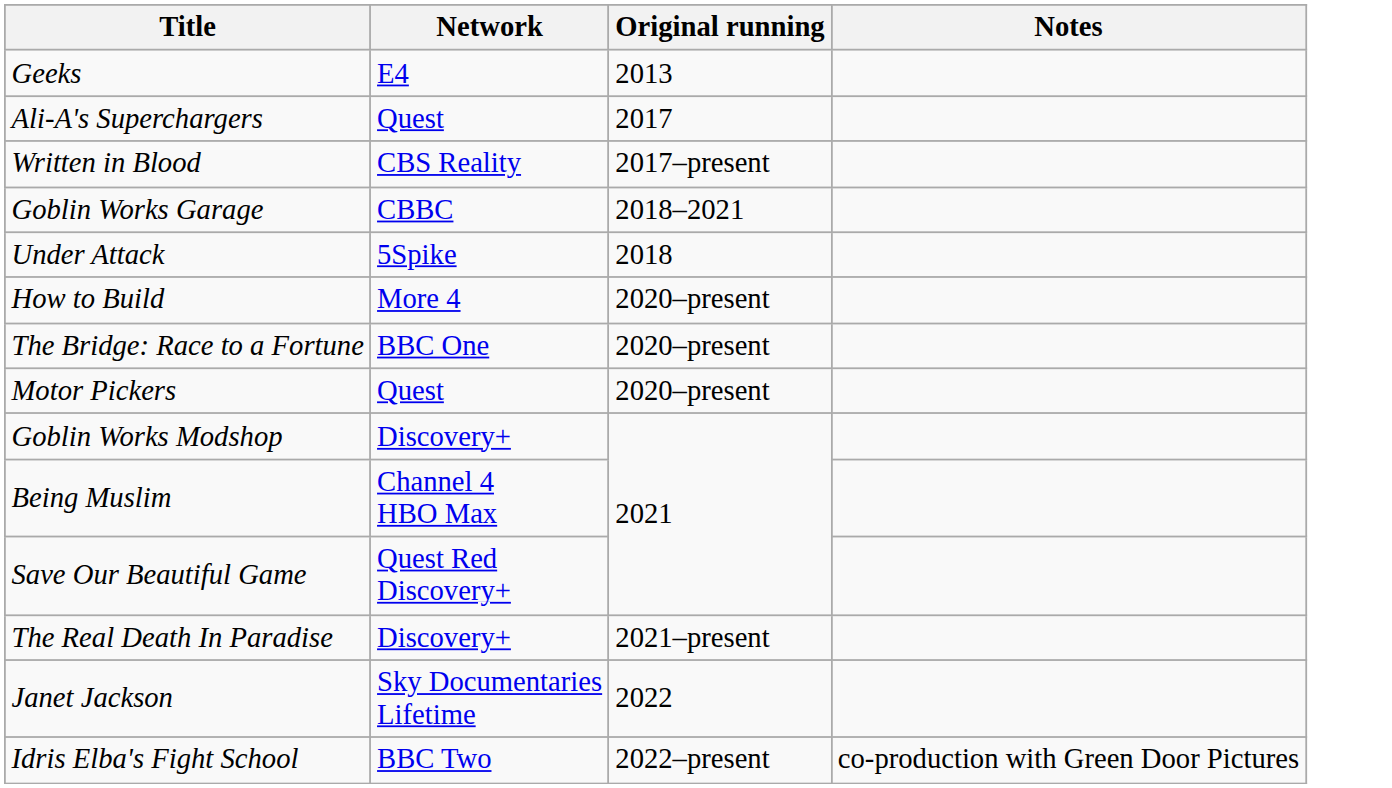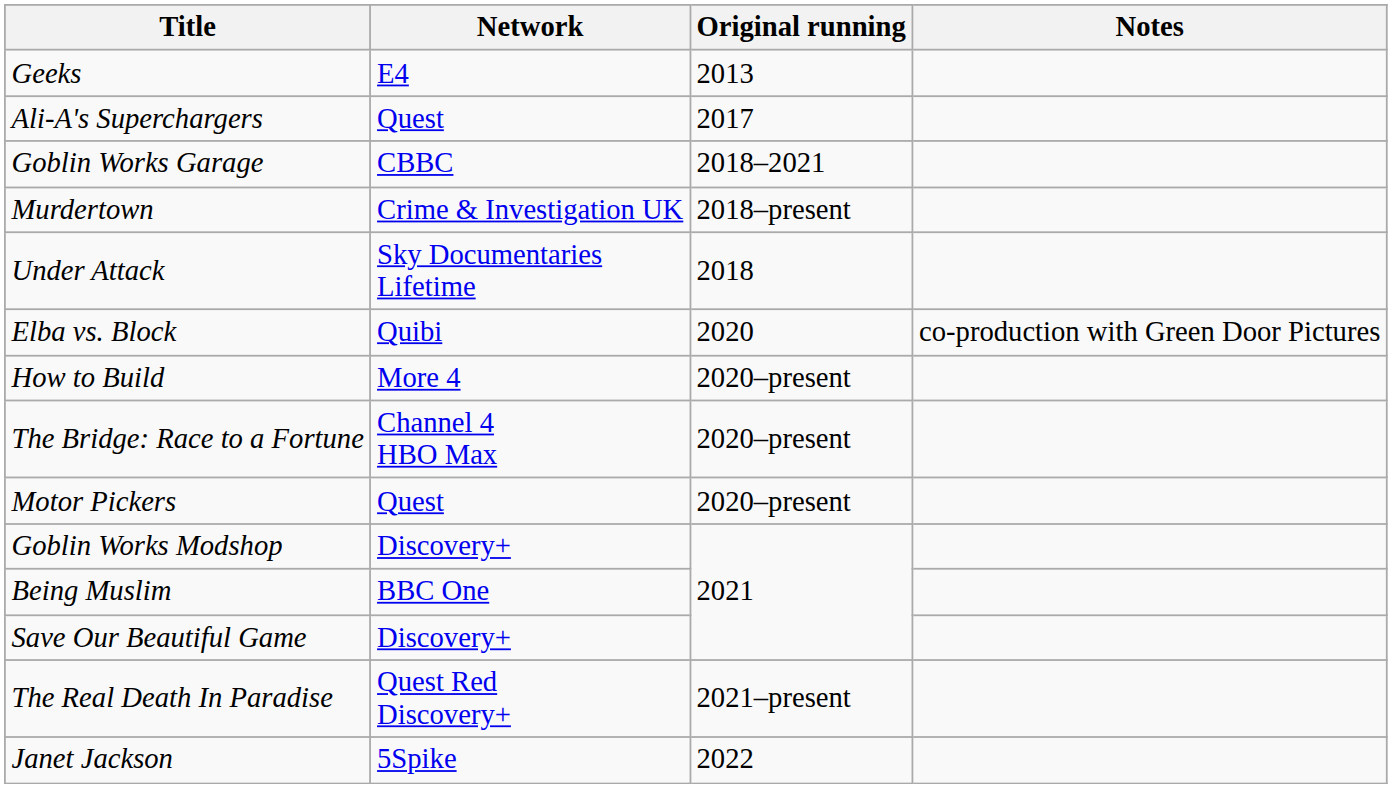- row: Written in Blood | CBS Reality | 2017–present
+ row: Murdertown | Crime & Investigation UK | 2018–present
Under Attack | Network: 5Spike -> Sky Documentaries Lifetime
+ row: Elba vs. Block | Quibi | 2020 | co-production with Green Door Pictures
The Bridge: Race to a Fortune | Network: BBC One -> Channel 4 HBO Max
Being Muslim | Network: Channel 4 HBO Max -> BBC One
Save Our Beautiful Game | Network: Quest Red Discovery+ -> Discovery+
The Real Death In Paradise | Network: Discovery+ -> Quest Red Discovery+
Janet Jackson | Network: Sky Documentaries Lifetime -> 5Spike
- row: Idris Elba's Fight School | BBC Two | 2022–present | co-production with Green Door Pictures
